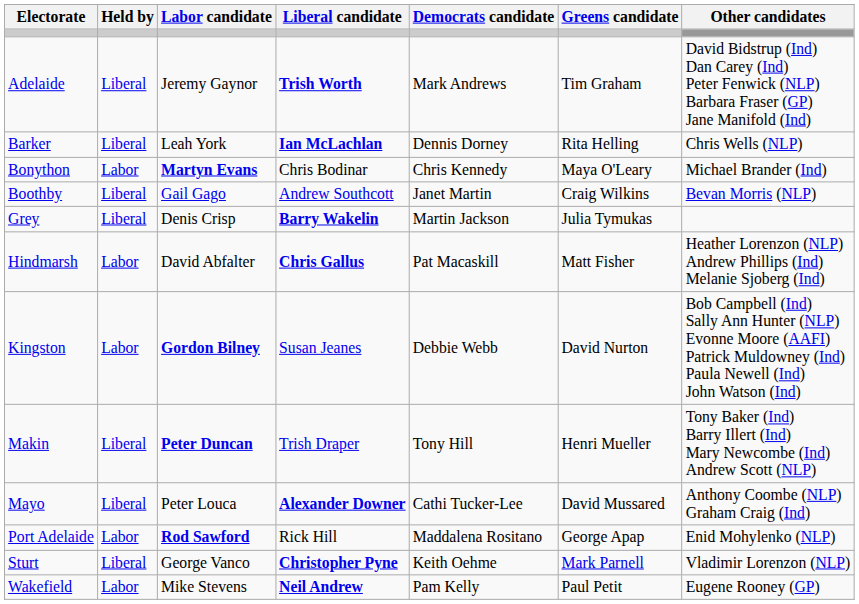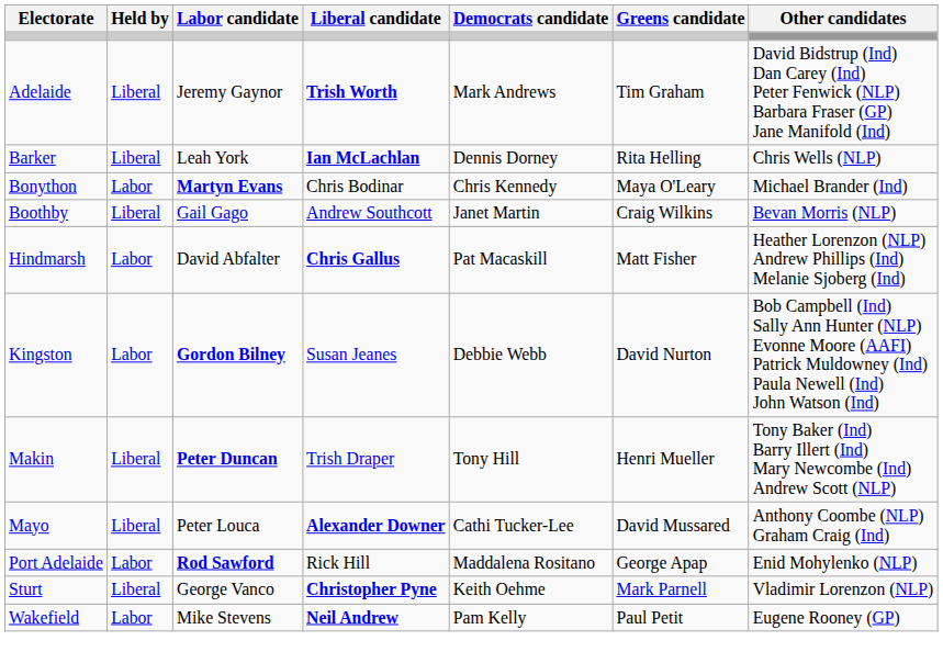- row: Grey | Liberal | Denis Crisp | Barry Wakelin | Martin Jackson | Julia Tymukas
